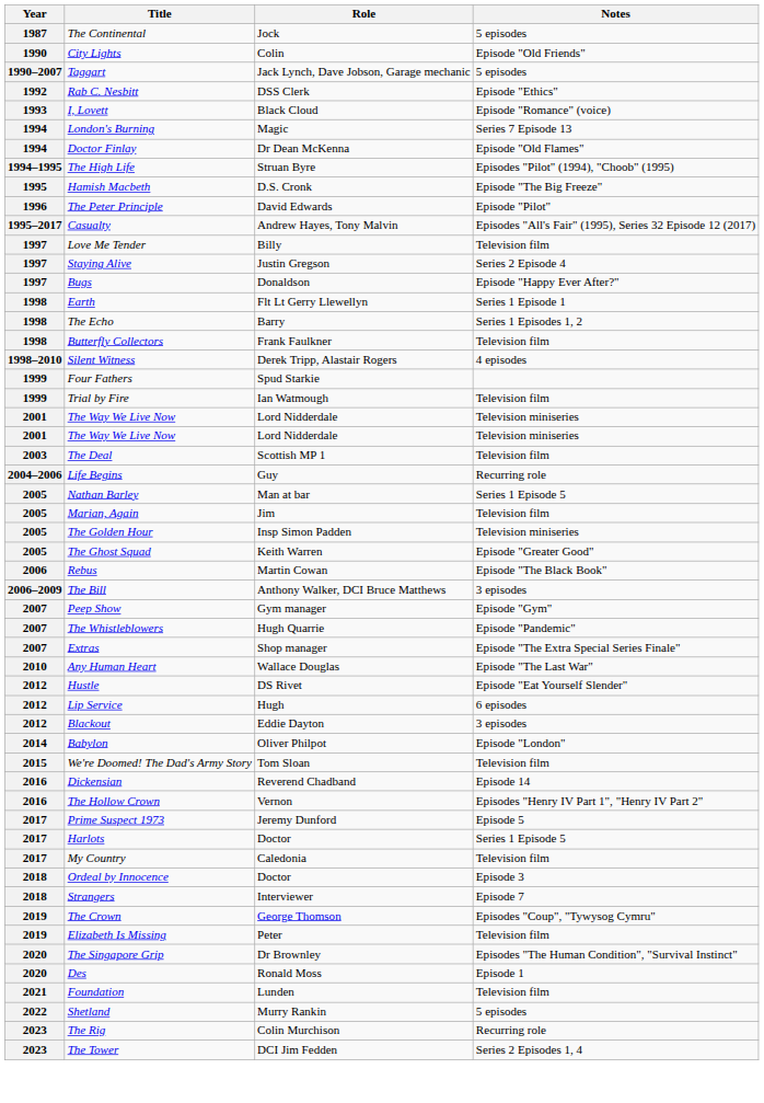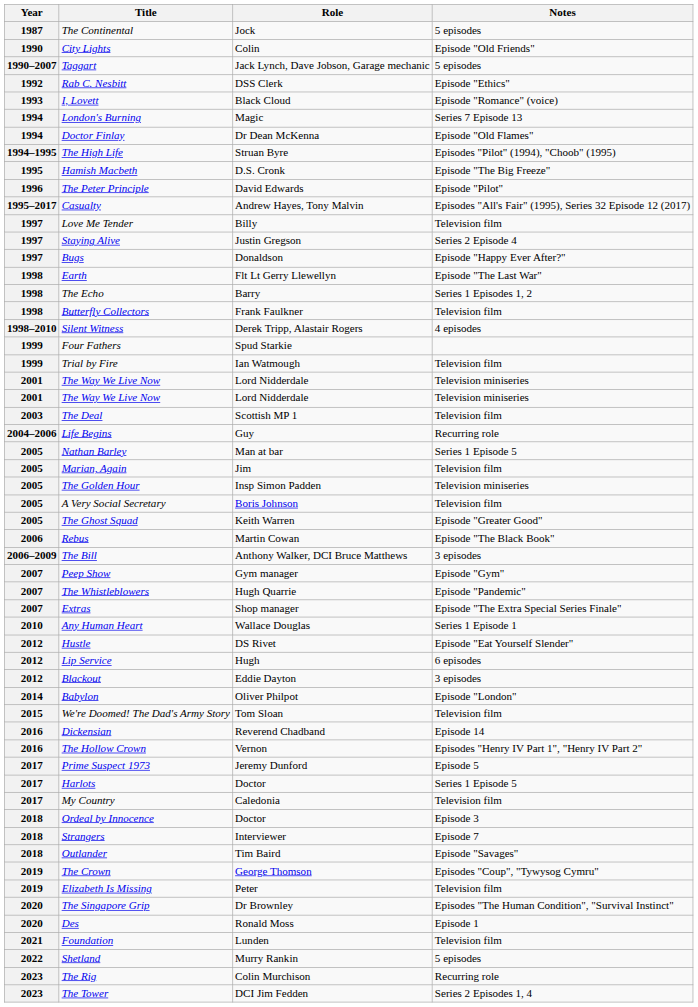Earth | Notes: Series 1 Episode 1 -> Episode "The Last War"
+ row: 2005 | A Very Social Secretary | Boris Johnson | Television film
Any Human Heart | Notes: Episode "The Last War" -> Series 1 Episode 1
+ row: 2018 | Outlander | Tim Baird | Episode "Savages"
